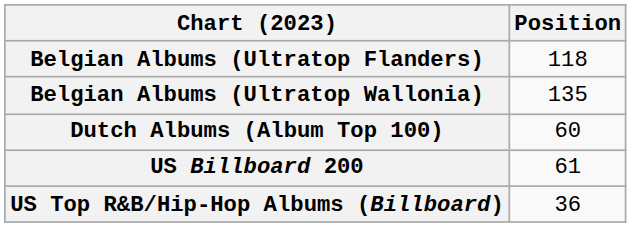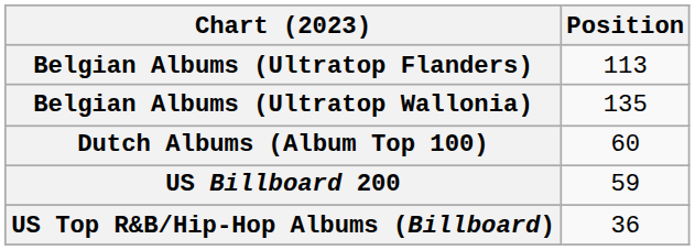Belgian Albums (Ultratop Flanders) | Position: 118 -> 113
US Billboard 200 | Position: 61 -> 59
